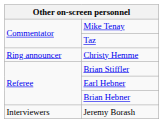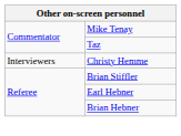Christy Hemme | column 1: Ring announcer -> Interviewers
- row: Interviewers | Jeremy Borash
